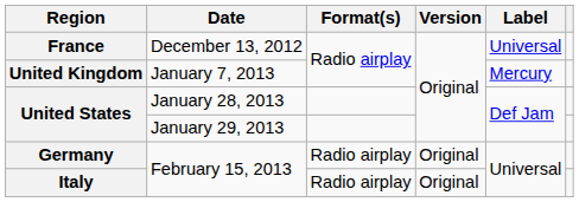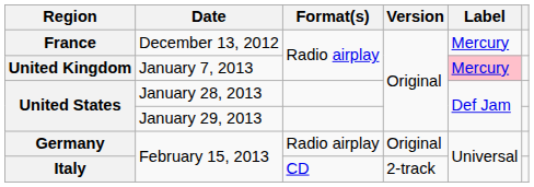France | Label: Universal -> Mercury
United Kingdom | Label: no background -> pink background
Italy | Format(s): Radio airplay -> CD
Italy | Version: Original -> 2-track
